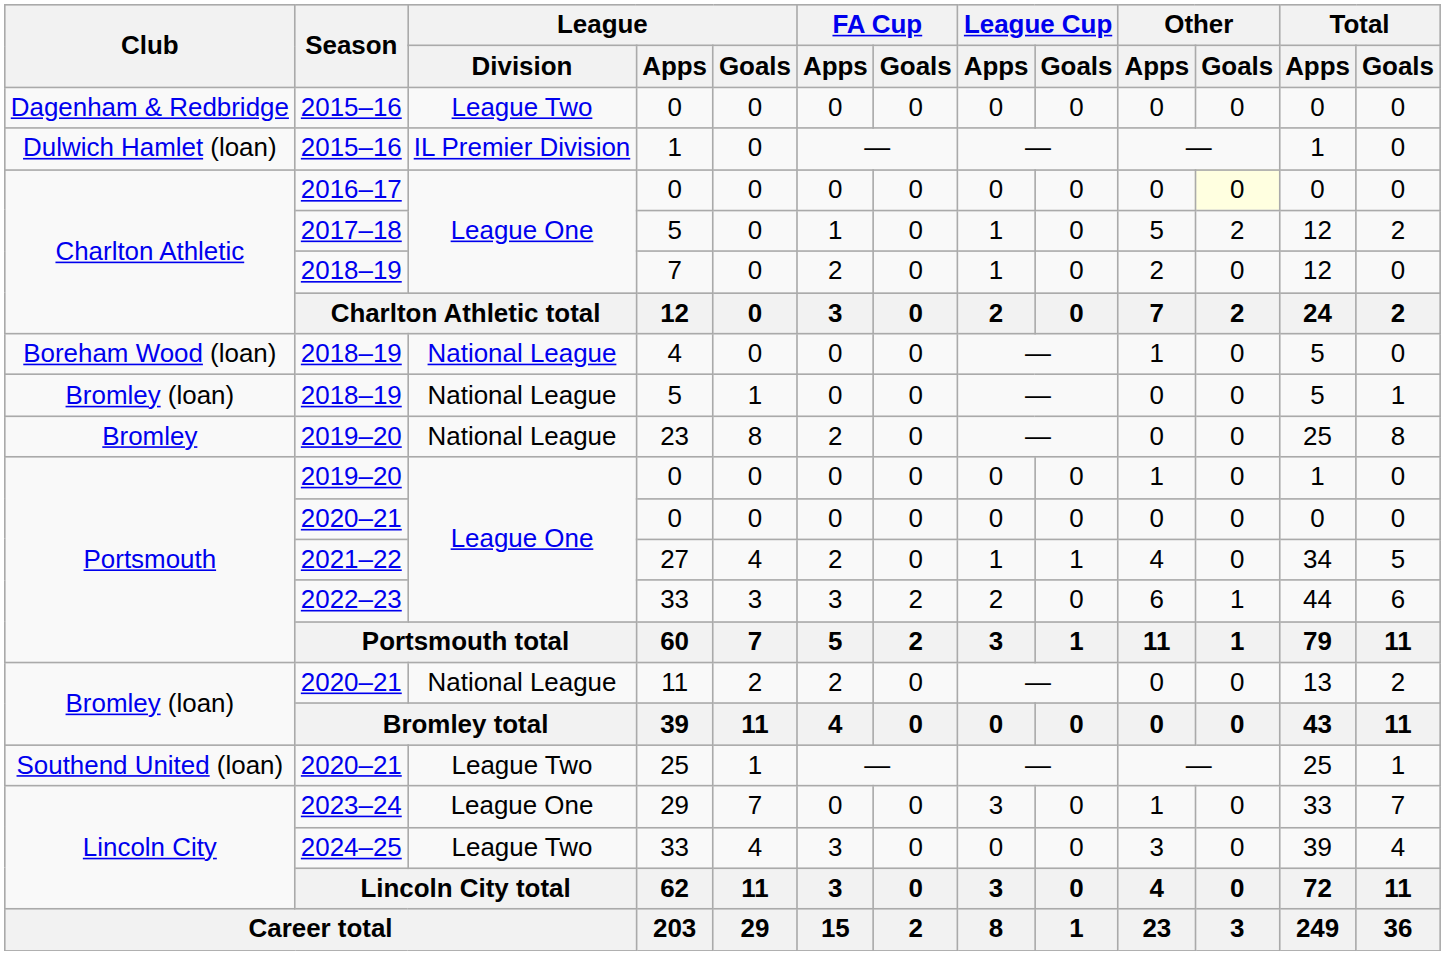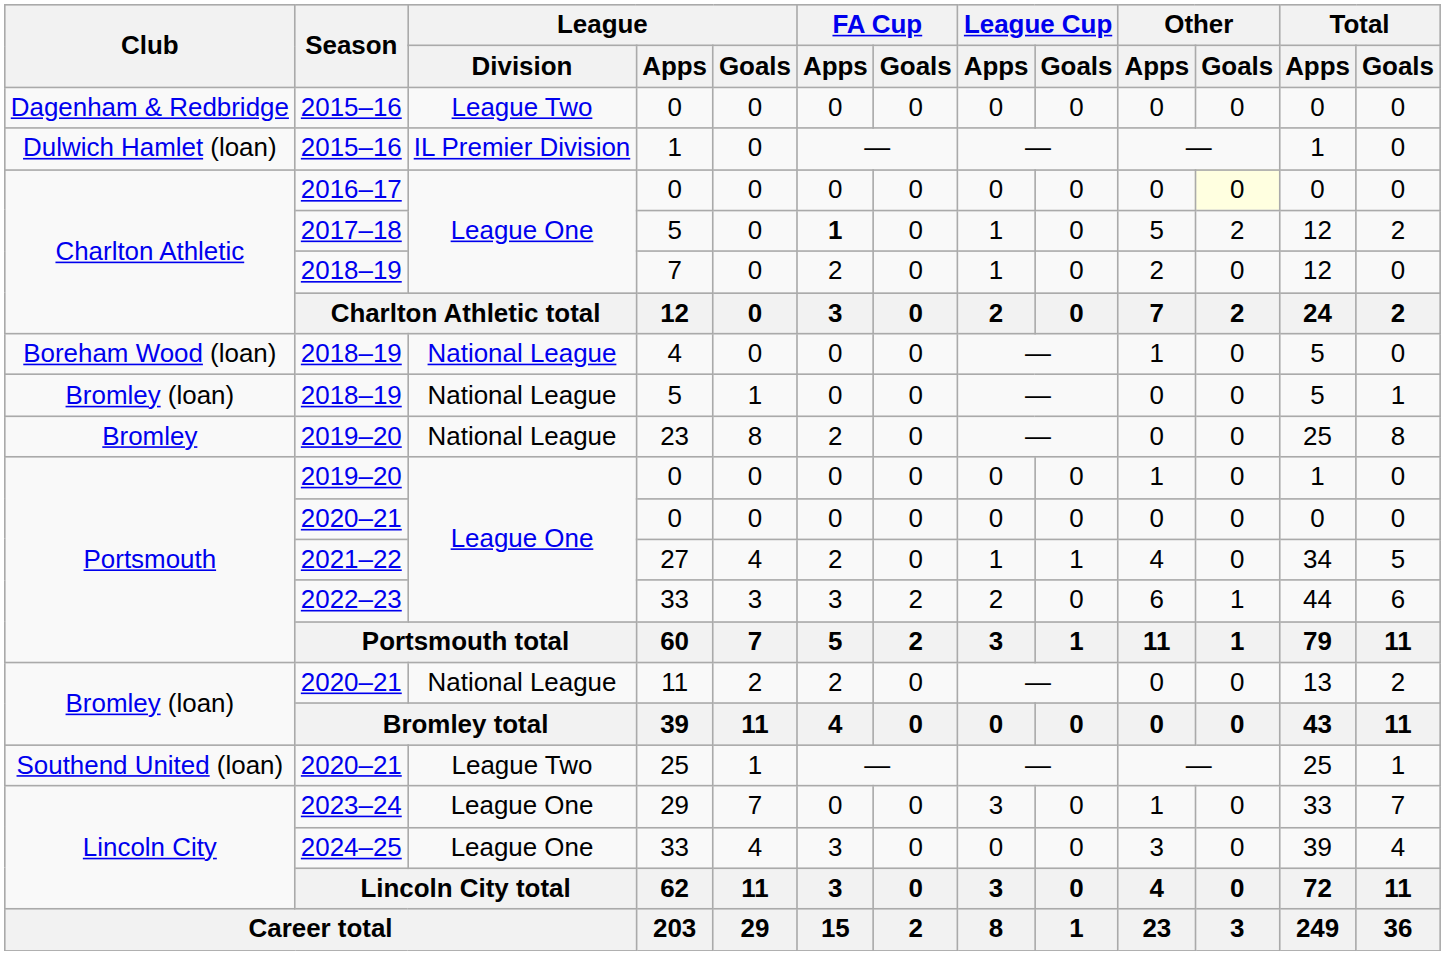2017–18 / 5 | FA Cup / Apps: normal -> bold
2024–25 / 33 | League / Division: League Two -> League One
